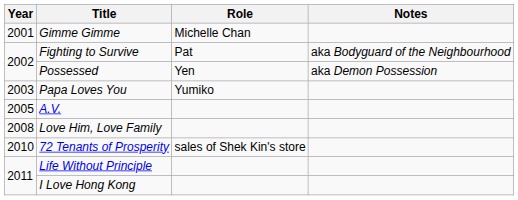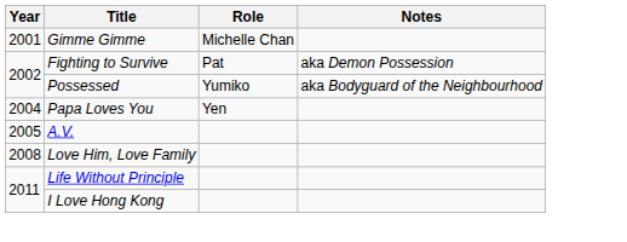Fighting to Survive | Notes: aka Bodyguard of the Neighbourhood -> aka Demon Possession
Possessed | Role: Yen -> Yumiko
Possessed | Notes: aka Demon Possession -> aka Bodyguard of the Neighbourhood
Papa Loves You | Year: 2003 -> 2004
Papa Loves You | Role: Yumiko -> Yen
- row: 2010 | 72 Tenants of Prosperity | sales of Shek Kin's store
